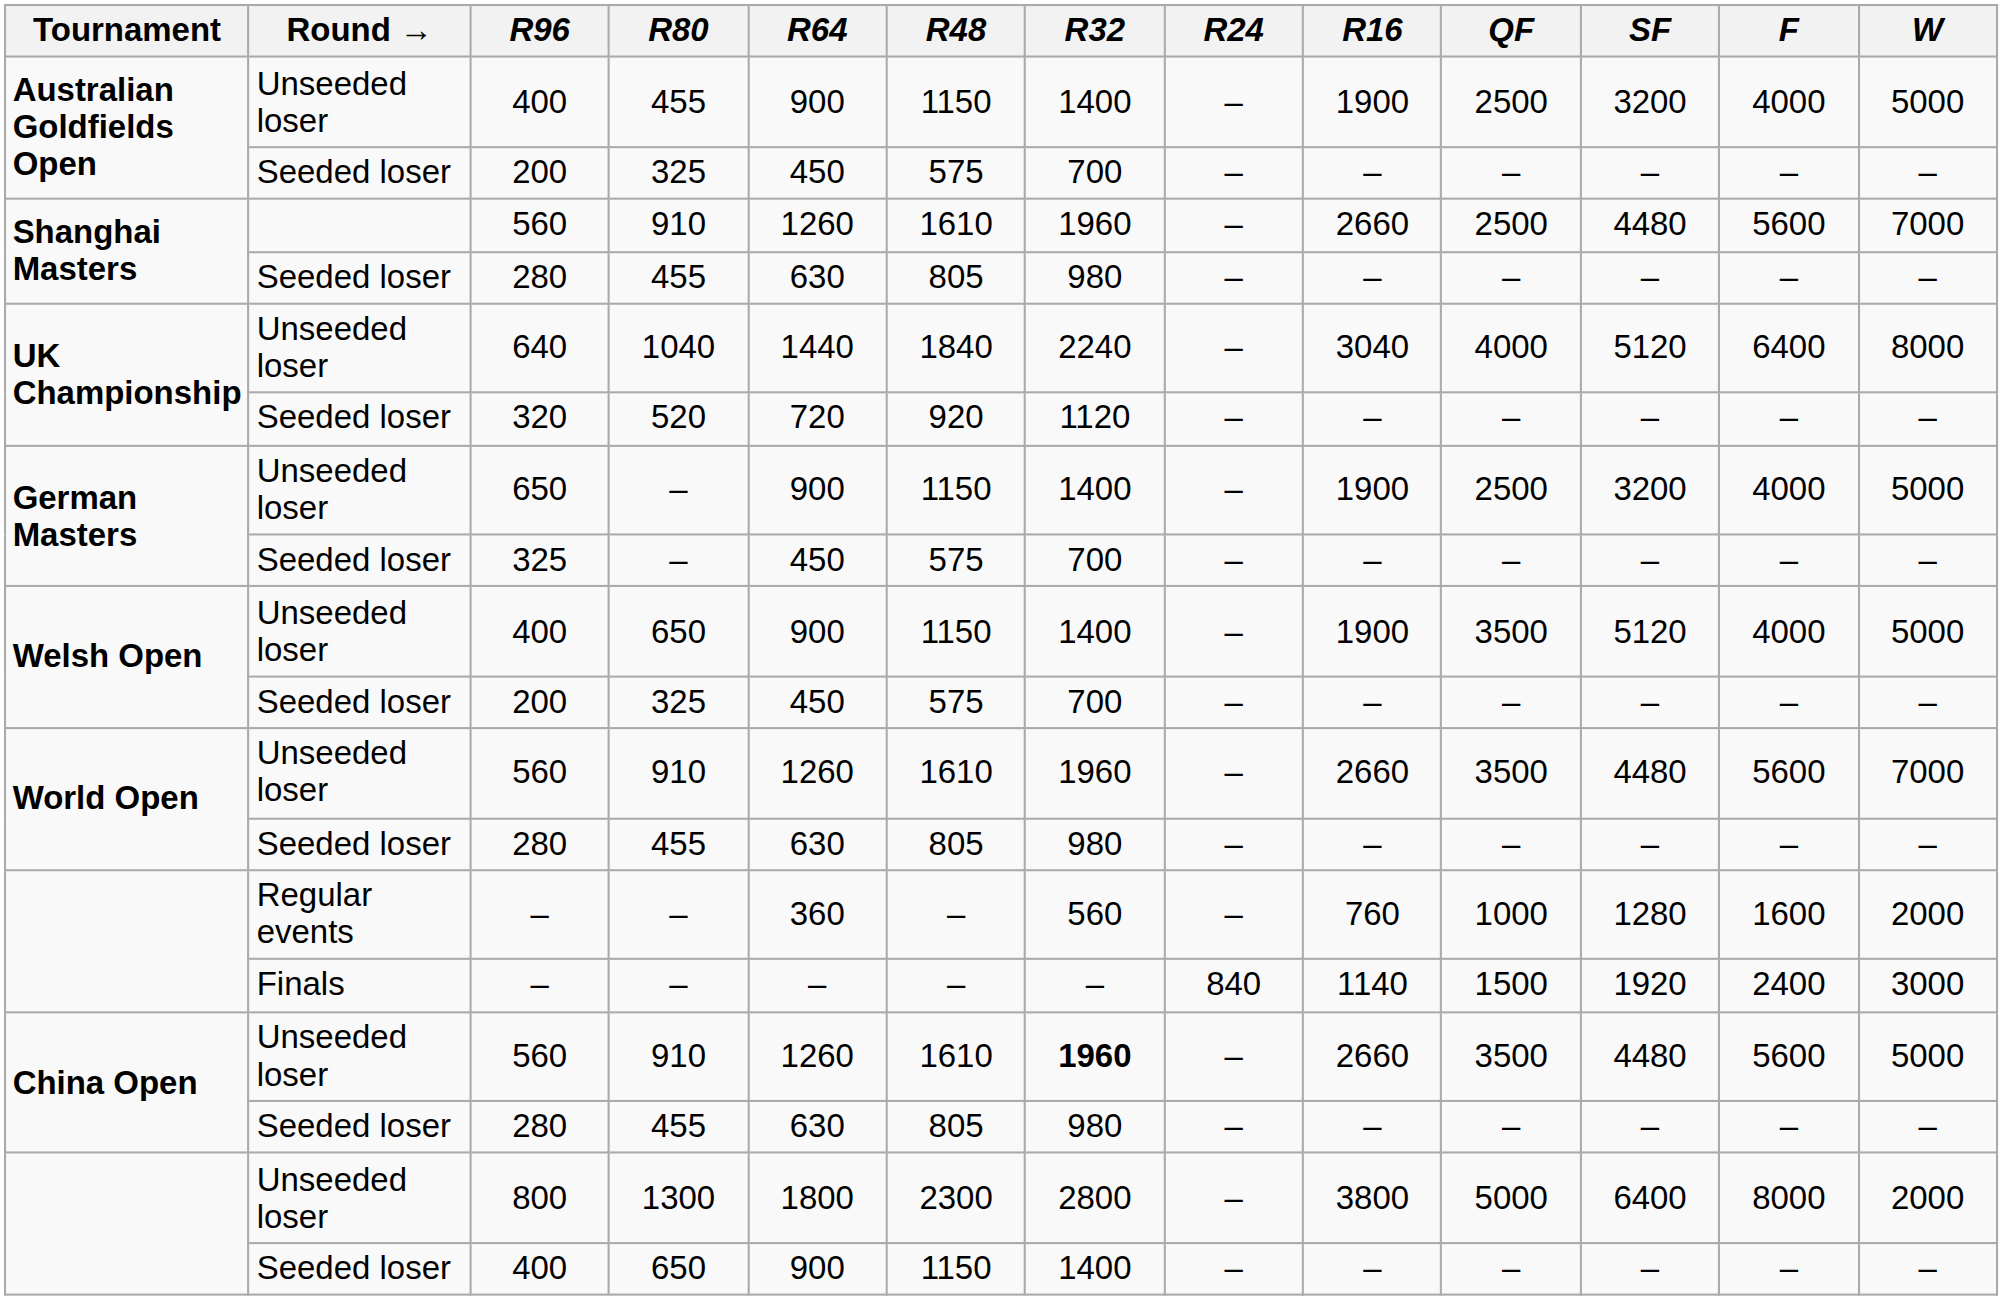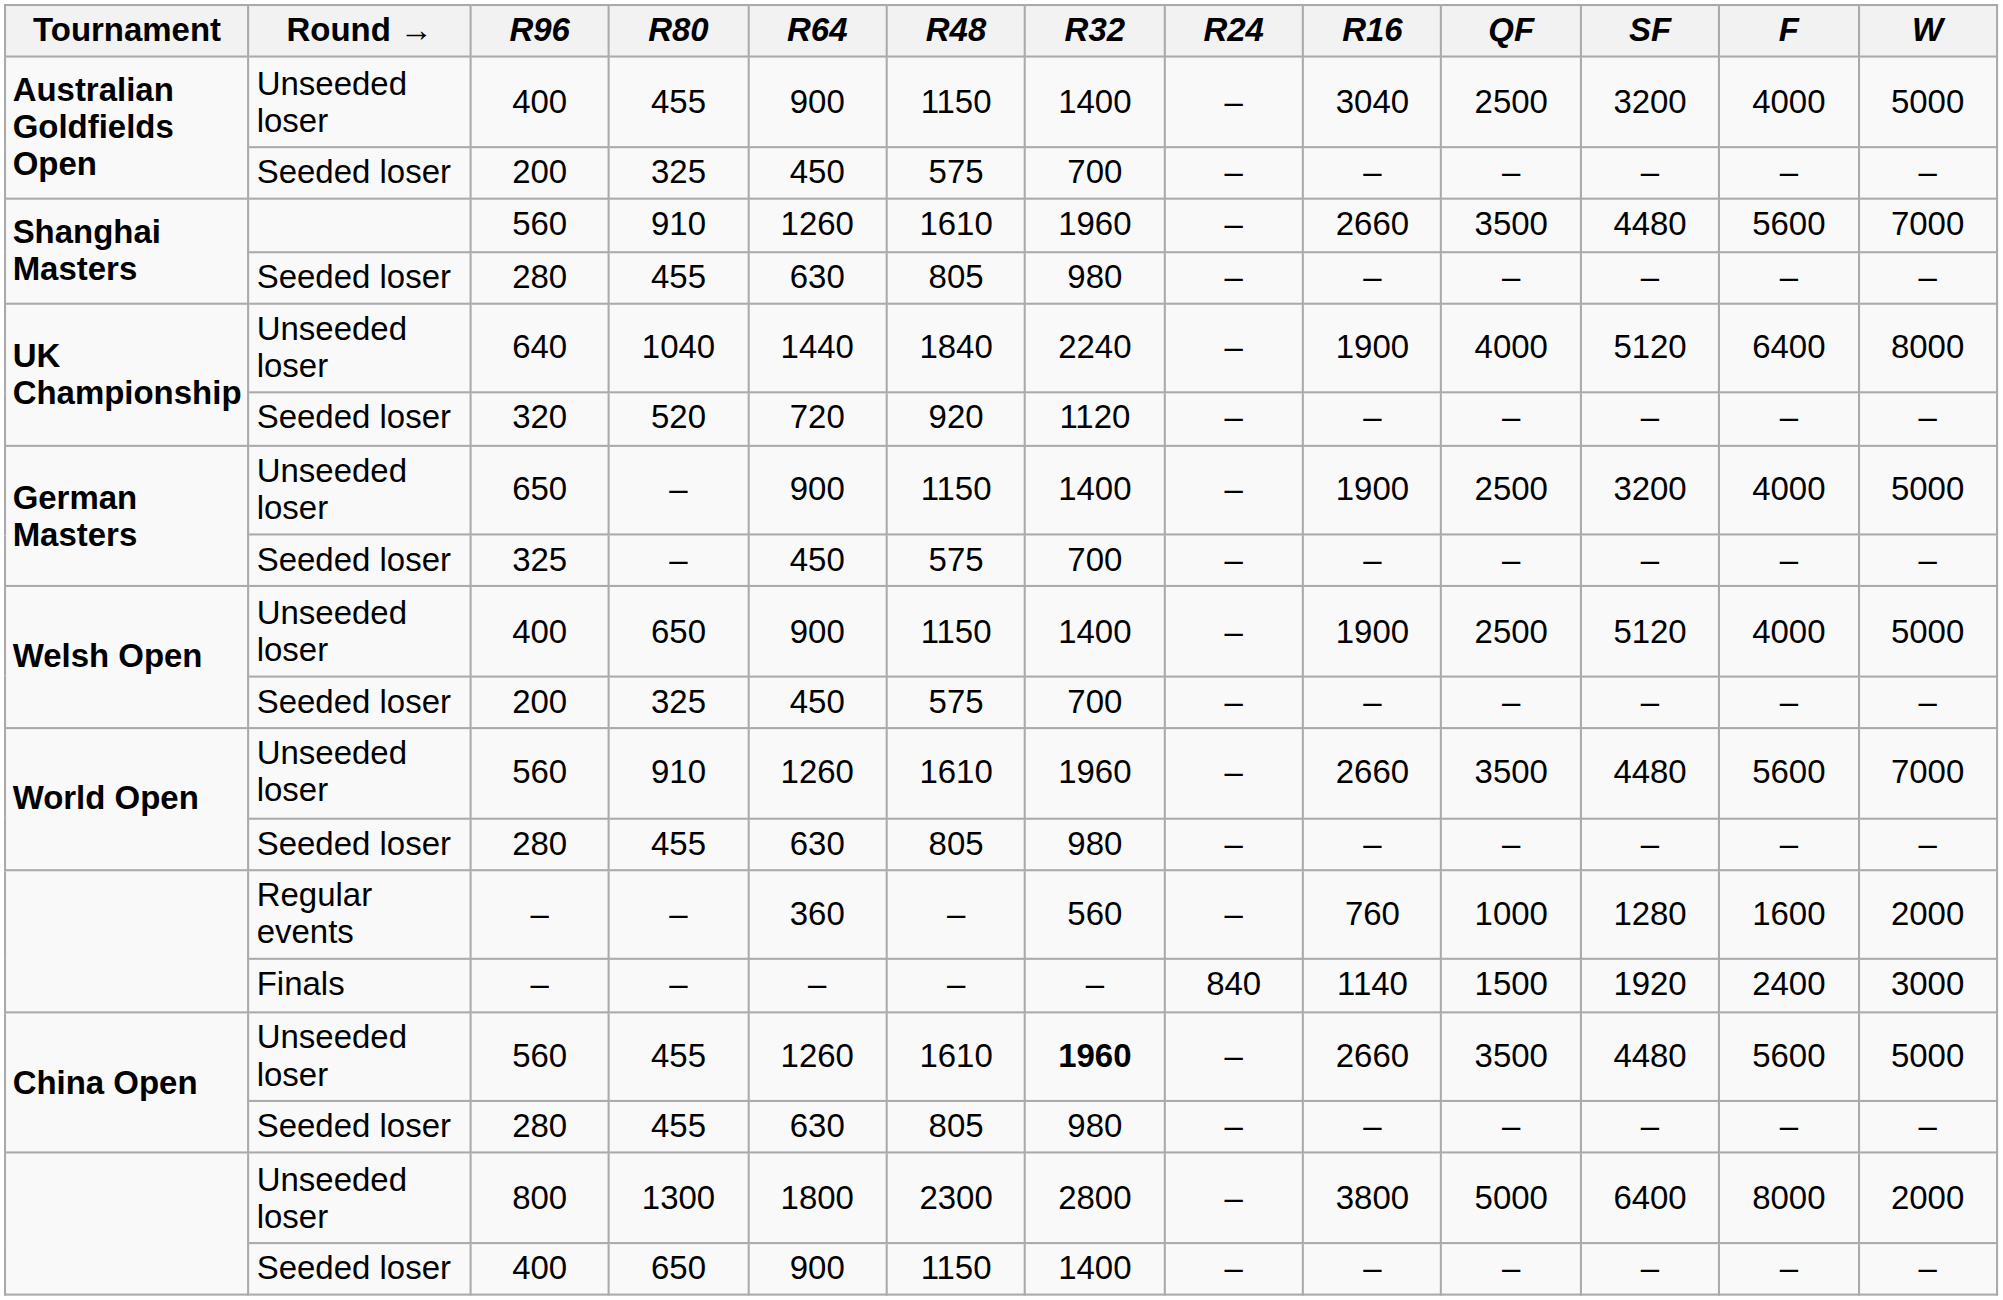Australian Goldfields Open / 400 | R16: 1900 -> 3040
Shanghai Masters / 560 | QF: 2500 -> 3500
640 | R16: 3040 -> 1900
Welsh Open / 400 | QF: 3500 -> 2500
China Open / 560 | R80: 910 -> 455
